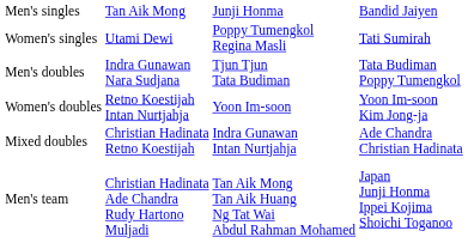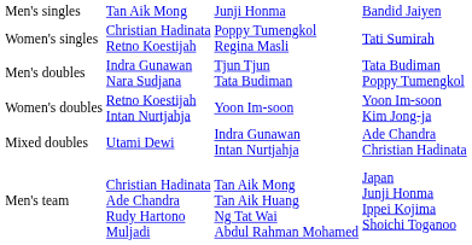Women's singles | column 2: Utami Dewi -> Christian Hadinata Retno Koestijah
Mixed doubles | column 2: Christian Hadinata Retno Koestijah -> Utami Dewi
